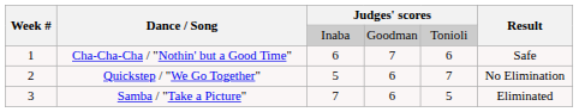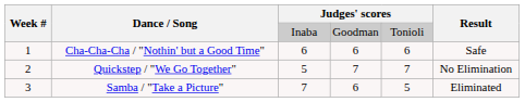Cha-Cha-Cha / "Nothin' but a Good Time" | column 4: 7 -> 6
Quickstep / "We Go Together" | column 4: 6 -> 7
